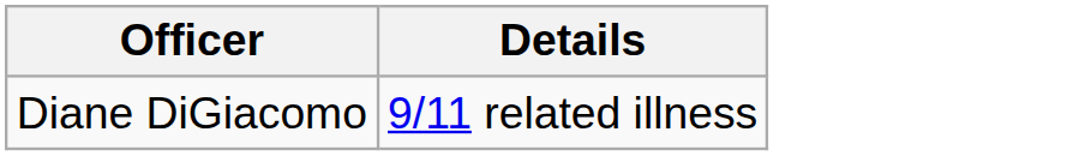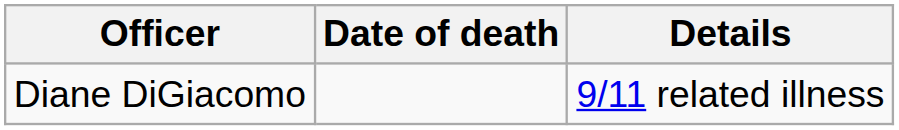+ column: Date of death
